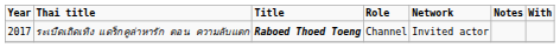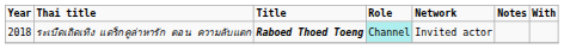ระเบืดเถิดเทิง แดร็กคูล่าหารัก ตอน ความลับแตก | Year: 2017 -> 2018
ระเบืดเถิดเทิง แดร็กคูล่าหารัก ตอน ความลับแตก | Role: no background -> paleturquoise background
